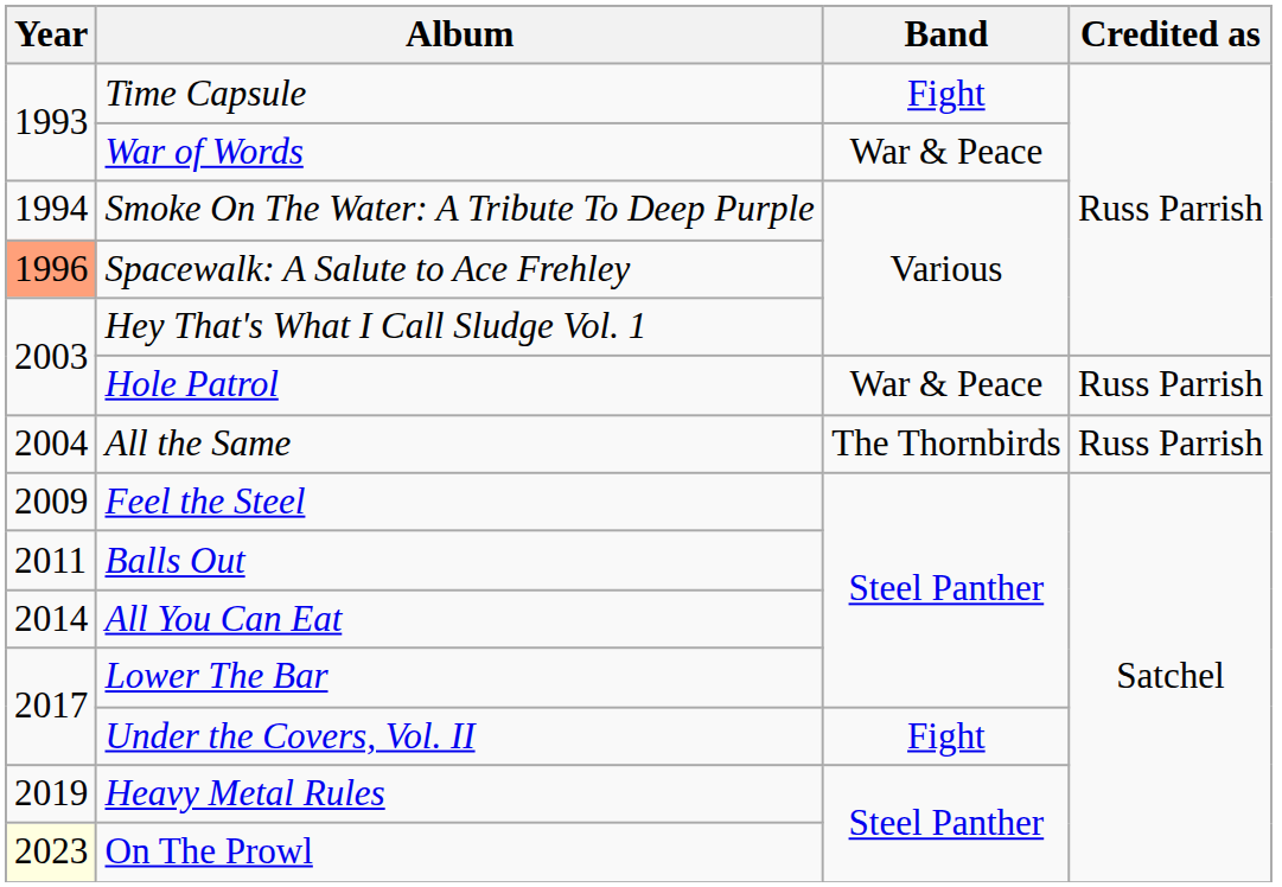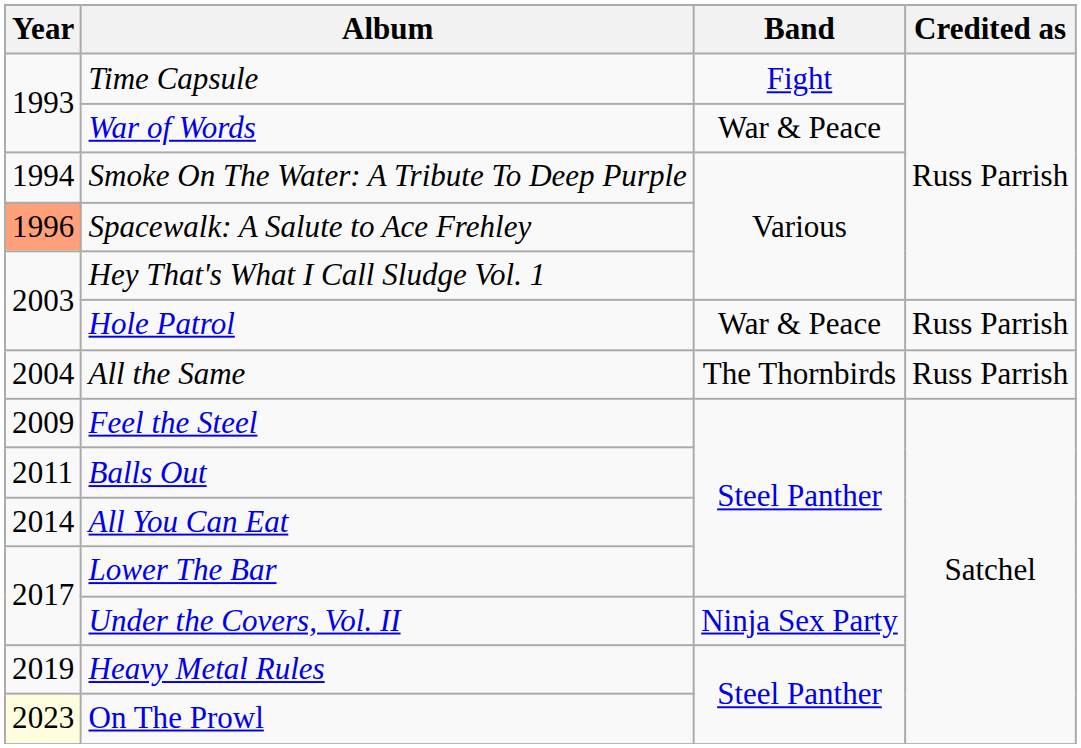Under the Covers, Vol. II | Band: Fight -> Ninja Sex Party
